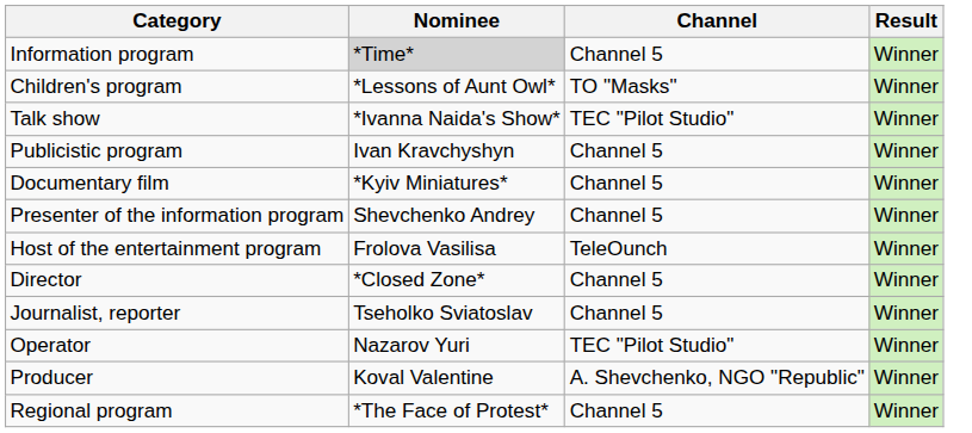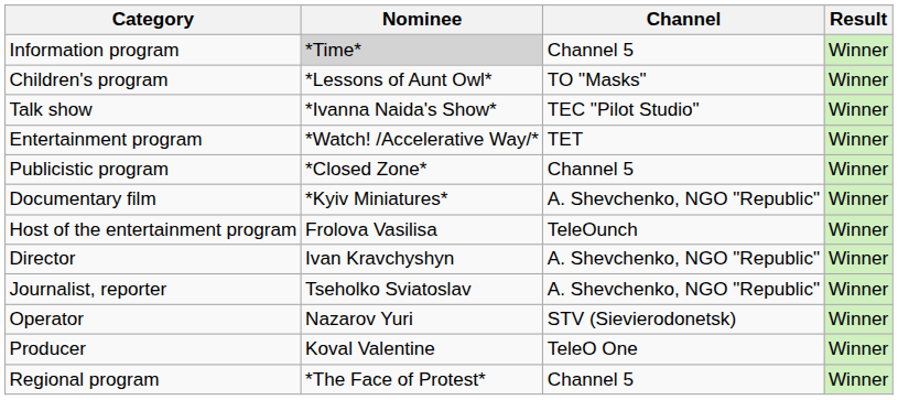+ row: Entertainment program | *Watch! /Accelerative Way/* | TET | Winner
Publicistic program | Nominee: Ivan Kravchyshyn -> *Closed Zone*
Documentary film | Channel: Channel 5 -> A. Shevchenko, NGO "Republic"
- row: Presenter of the information program | Shevchenko Andrey | Channel 5 | Winner
Director | Nominee: *Closed Zone* -> Ivan Kravchyshyn
Director | Channel: Channel 5 -> A. Shevchenko, NGO "Republic"
Journalist, reporter | Channel: Channel 5 -> A. Shevchenko, NGO "Republic"
Operator | Channel: TEC "Pilot Studio" -> STV (Sievierodonetsk)
Producer | Channel: A. Shevchenko, NGO "Republic" -> TeleO One
